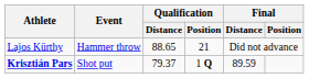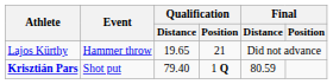Lajos Kürthy | Qualification / Distance: 88.65 -> 19.65
Krisztián Pars | Qualification / Distance: 79.37 -> 79.40
Krisztián Pars | Final / Distance: 89.59 -> 80.59
